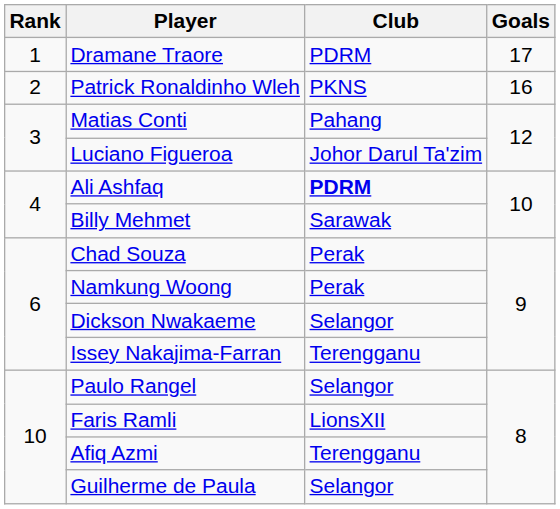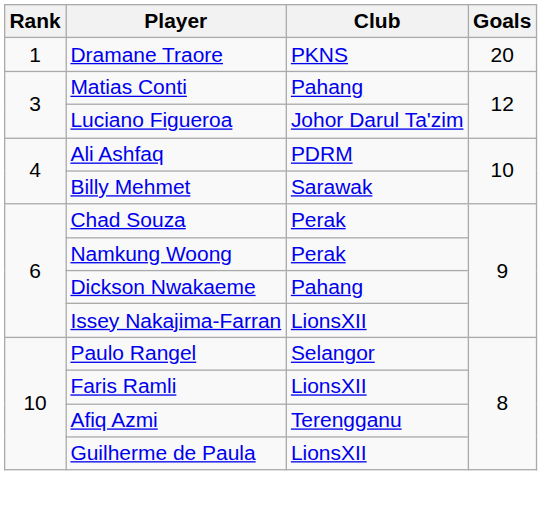Dramane Traore | Club: PDRM -> PKNS
Dramane Traore | Goals: 17 -> 20
- row: 2 | Patrick Ronaldinho Wleh | PKNS | 16
Ali Ashfaq | Club: bold -> normal
Dickson Nwakaeme | Club: Selangor -> Pahang
Issey Nakajima-Farran | Club: Terengganu -> LionsXII
Guilherme de Paula | Club: Selangor -> LionsXII
